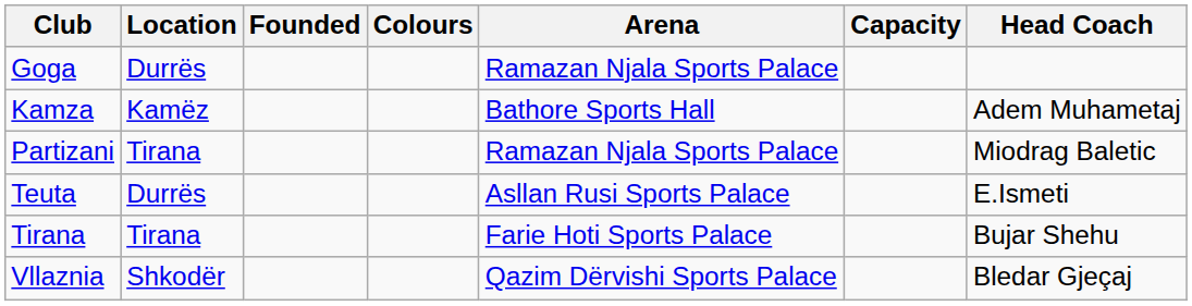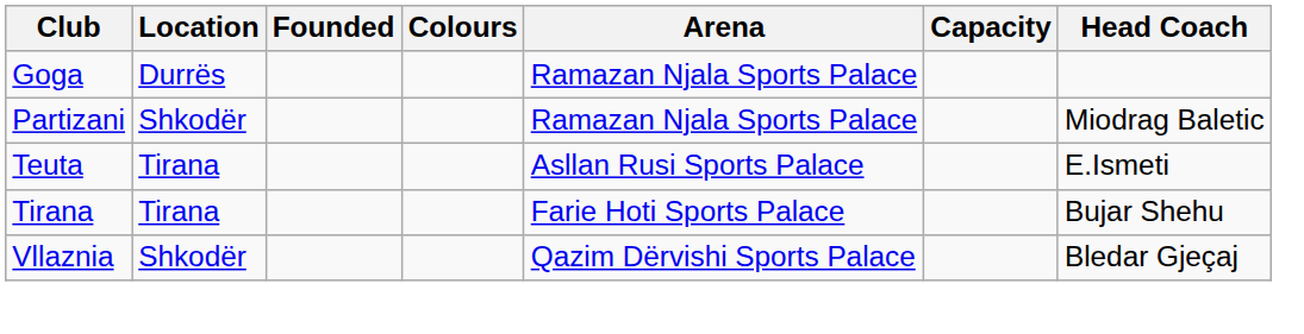- row: Kamza | Kamëz | Bathore Sports Hall | Adem Muhametaj
Partizani | Location: Tirana -> Shkodër
Teuta | Location: Durrës -> Tirana
